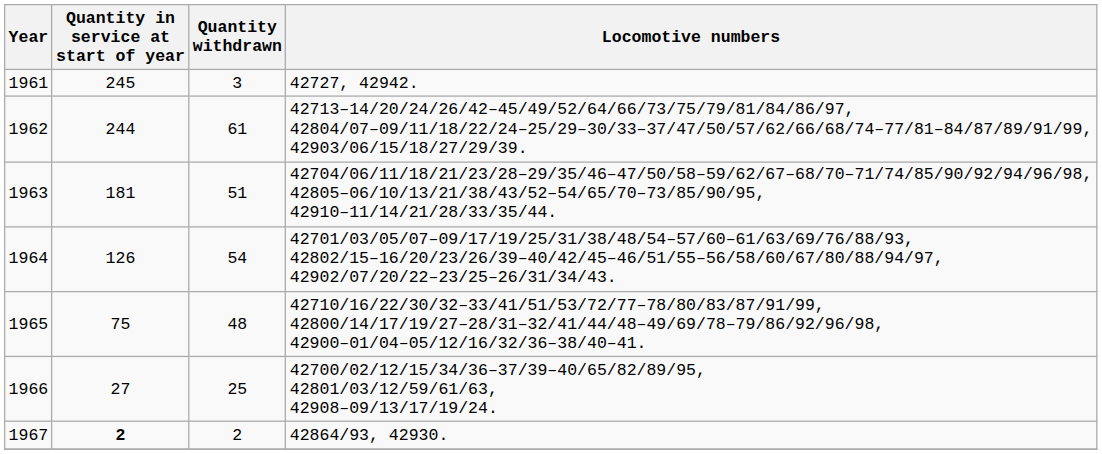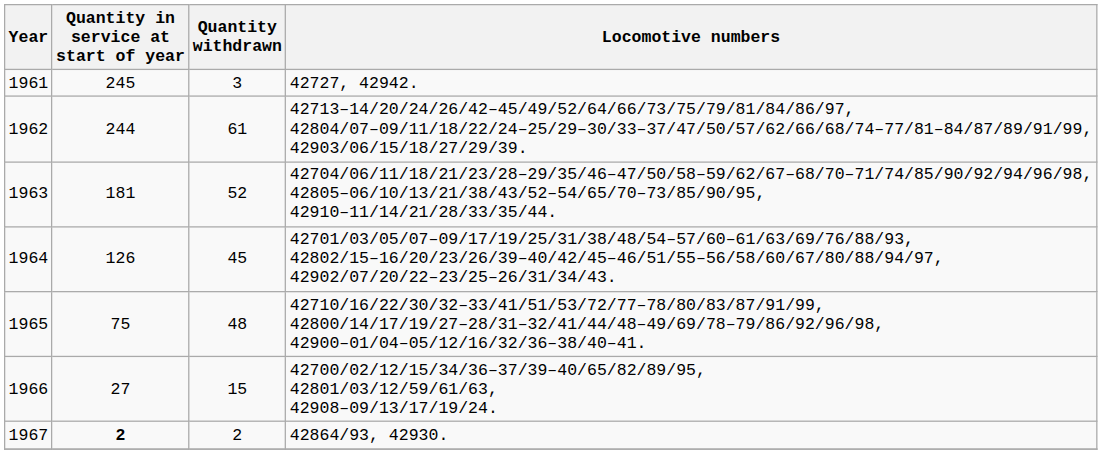1963 | Quantity withdrawn: 51 -> 52
1964 | Quantity withdrawn: 54 -> 45
1966 | Quantity withdrawn: 25 -> 15
